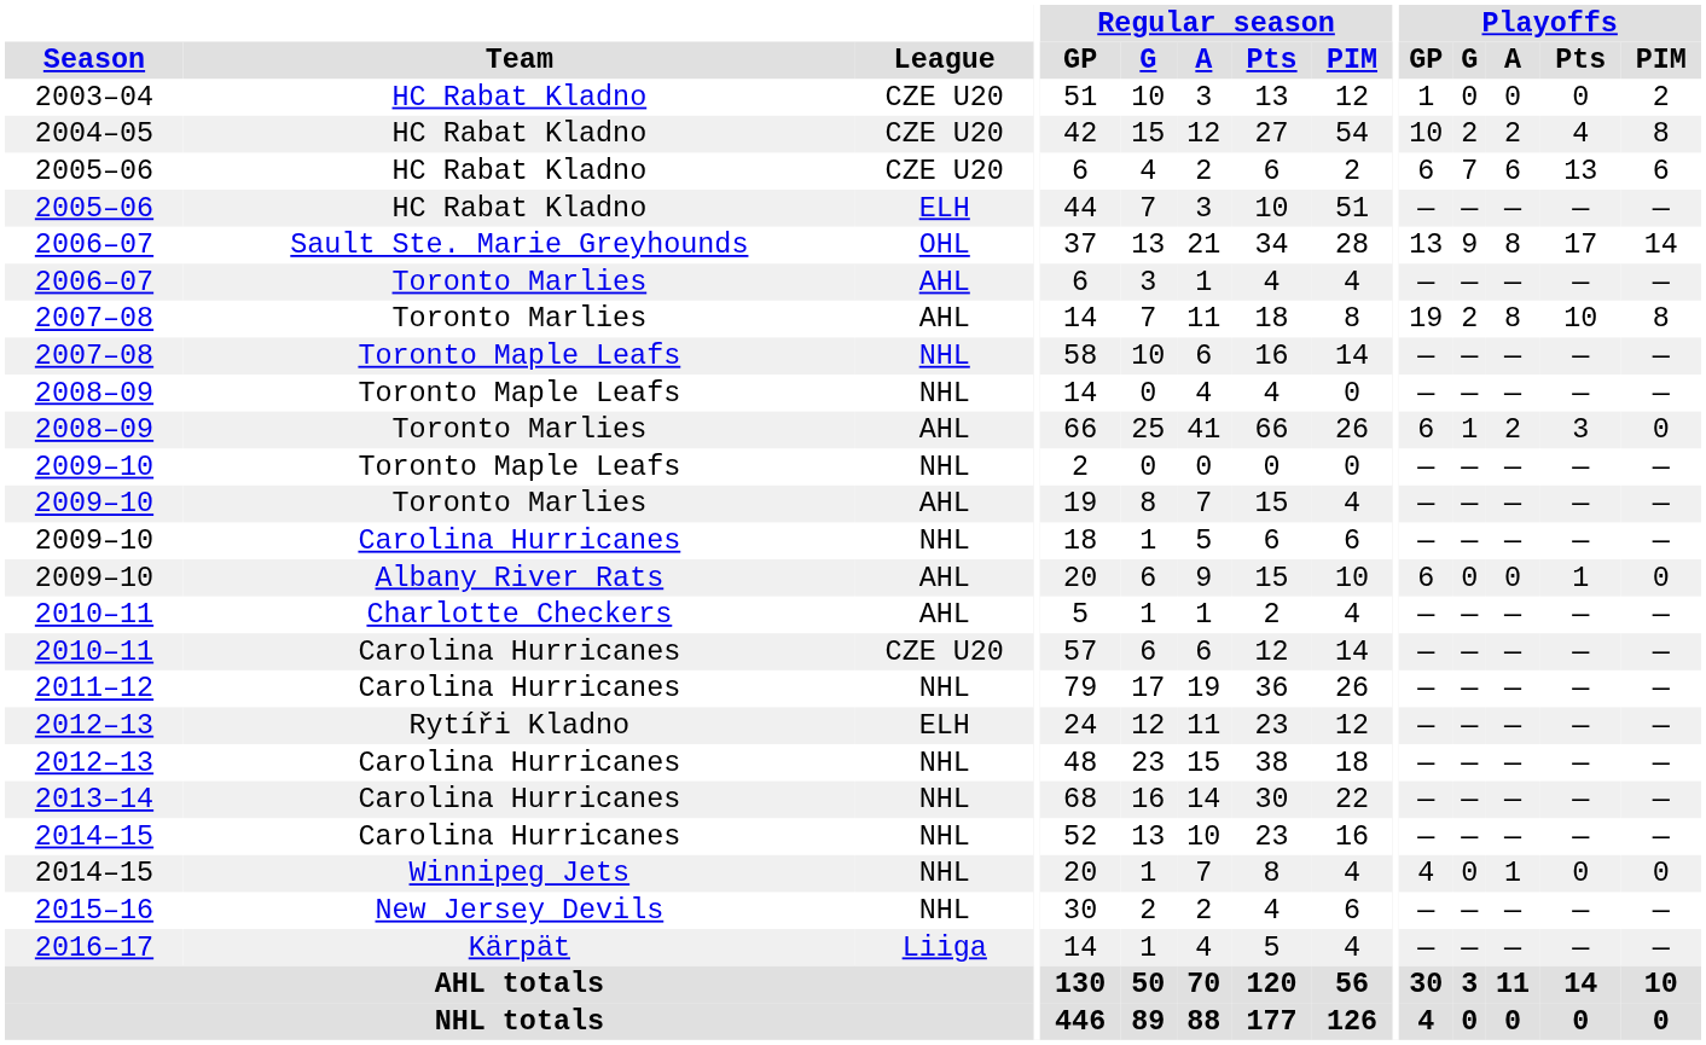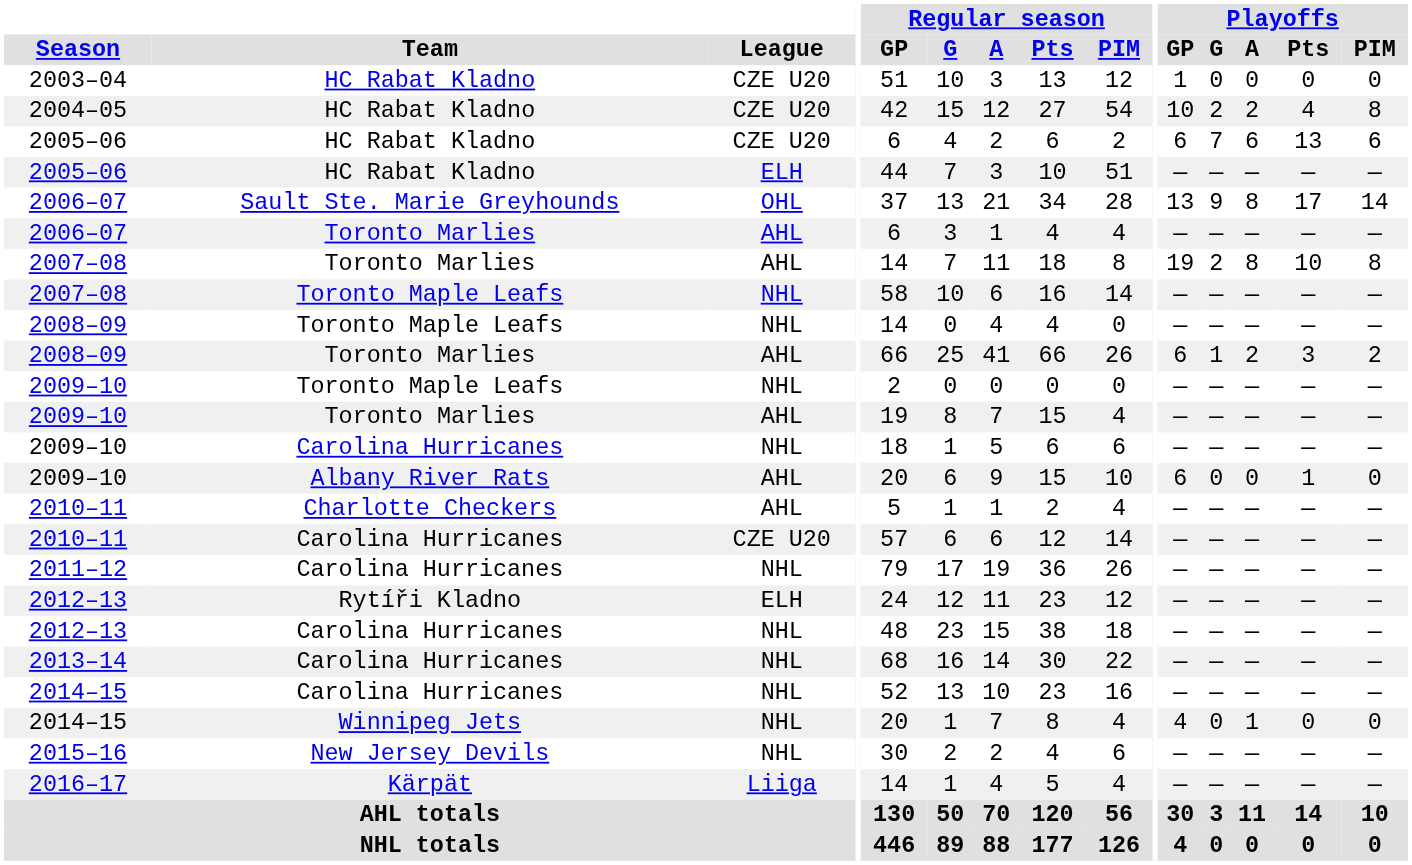2003–04 | Playoffs / PIM: 2 -> 0
2008–09 / Toronto Marlies | Playoffs / PIM: 0 -> 2
